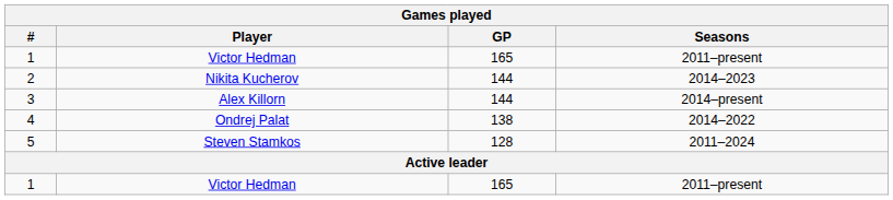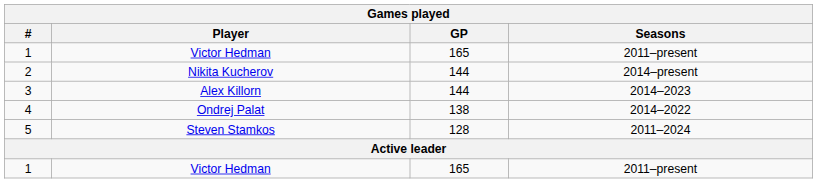2 | Seasons: 2014–2023 -> 2014–present
3 | Seasons: 2014–present -> 2014–2023
